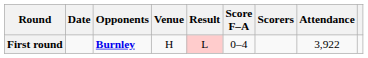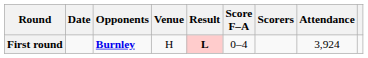First round | Result: normal -> bold
First round | Attendance: 3,922 -> 3,924
